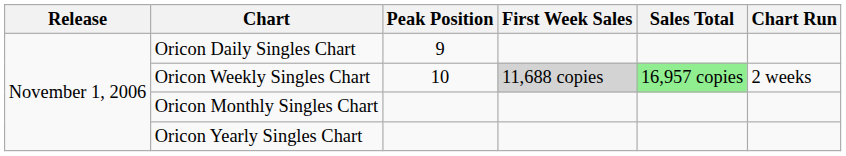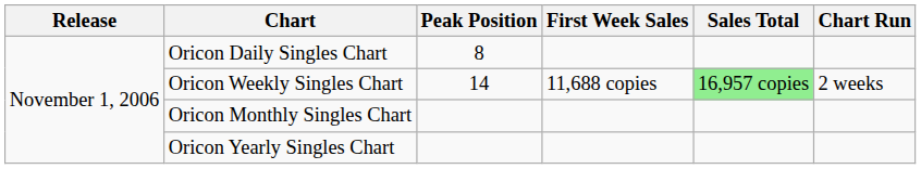Oricon Daily Singles Chart | Peak Position: 9 -> 8
Oricon Weekly Singles Chart | Peak Position: 10 -> 14
Oricon Weekly Singles Chart | First Week Sales: lightgrey background -> no background
